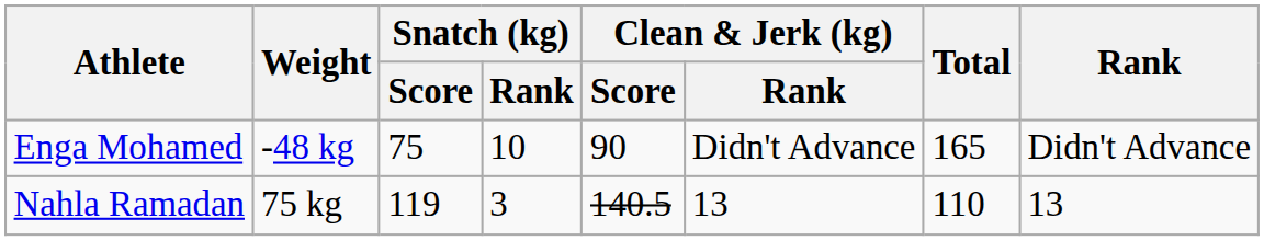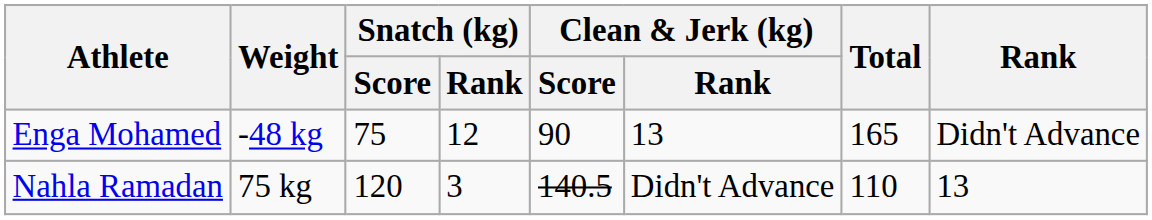Enga Mohamed | Snatch (kg) / Rank: 10 -> 12
Enga Mohamed | Clean & Jerk (kg) / Rank: Didn't Advance -> 13
Nahla Ramadan | Snatch (kg) / Score: 119 -> 120
Nahla Ramadan | Clean & Jerk (kg) / Rank: 13 -> Didn't Advance
